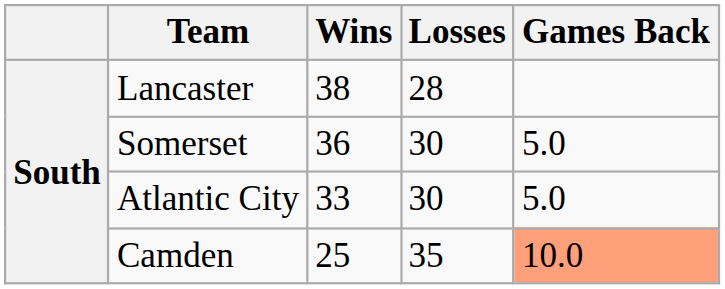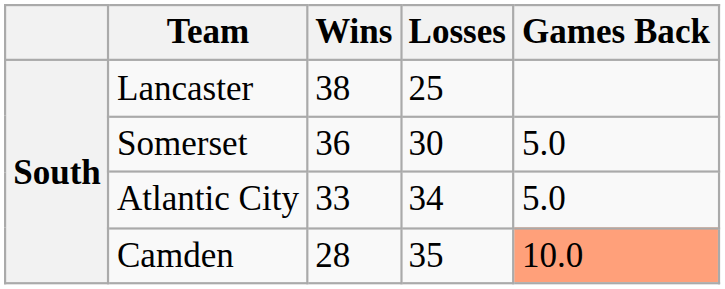Lancaster | Losses: 28 -> 25
Atlantic City | Losses: 30 -> 34
Camden | Wins: 25 -> 28
